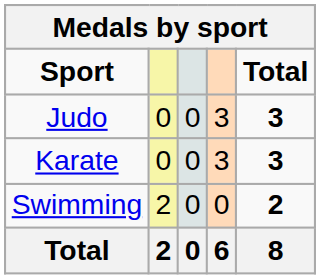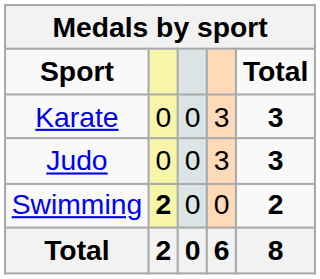rows swapped: Judo <-> Karate
Swimming | column 2: normal -> bold
